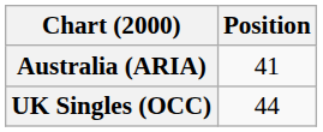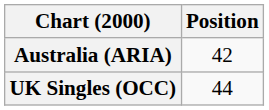Australia (ARIA) | Position: 41 -> 42
